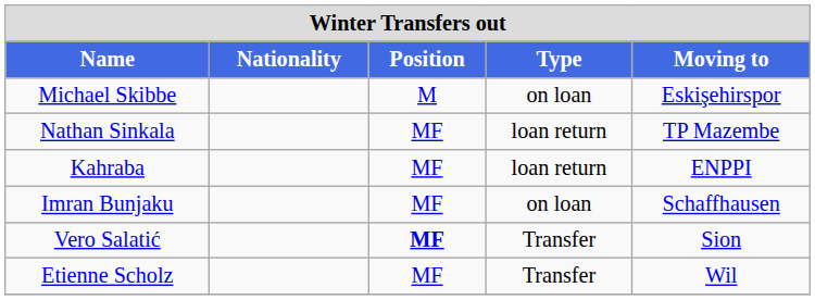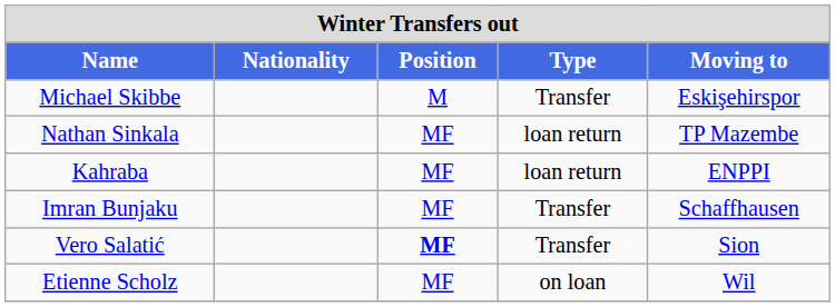Michael Skibbe | Type: on loan -> Transfer
Imran Bunjaku | Type: on loan -> Transfer
Etienne Scholz | Type: Transfer -> on loan
